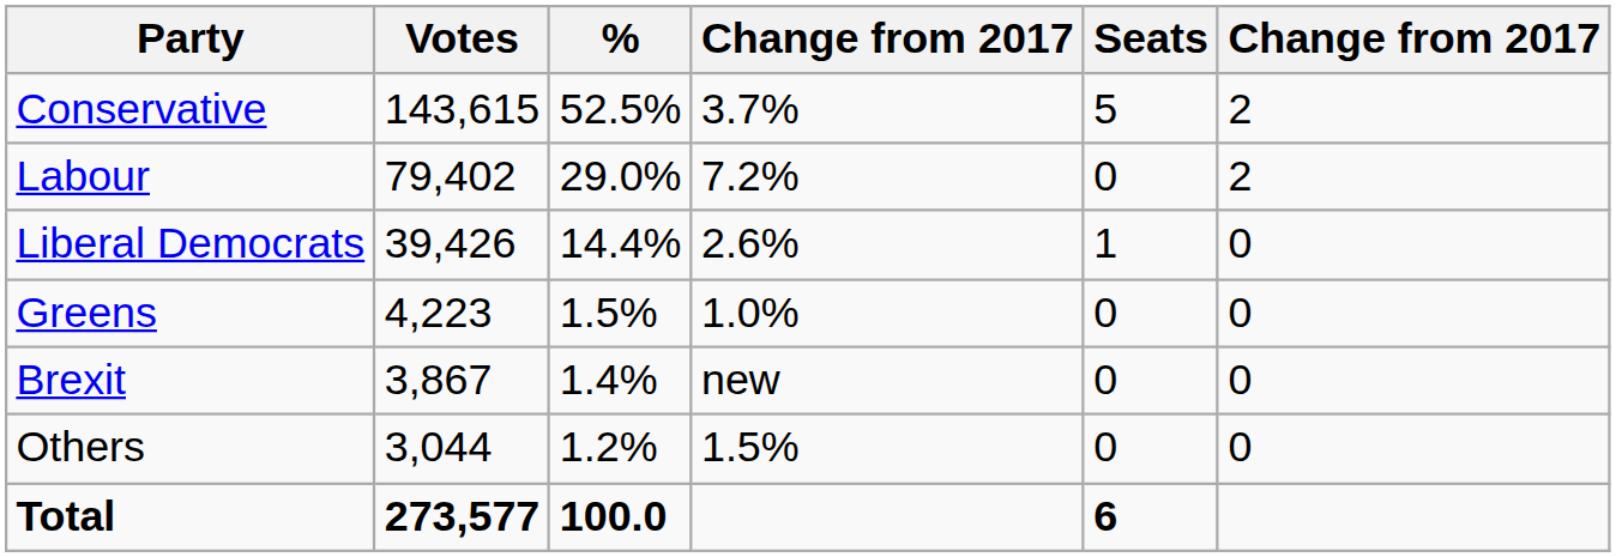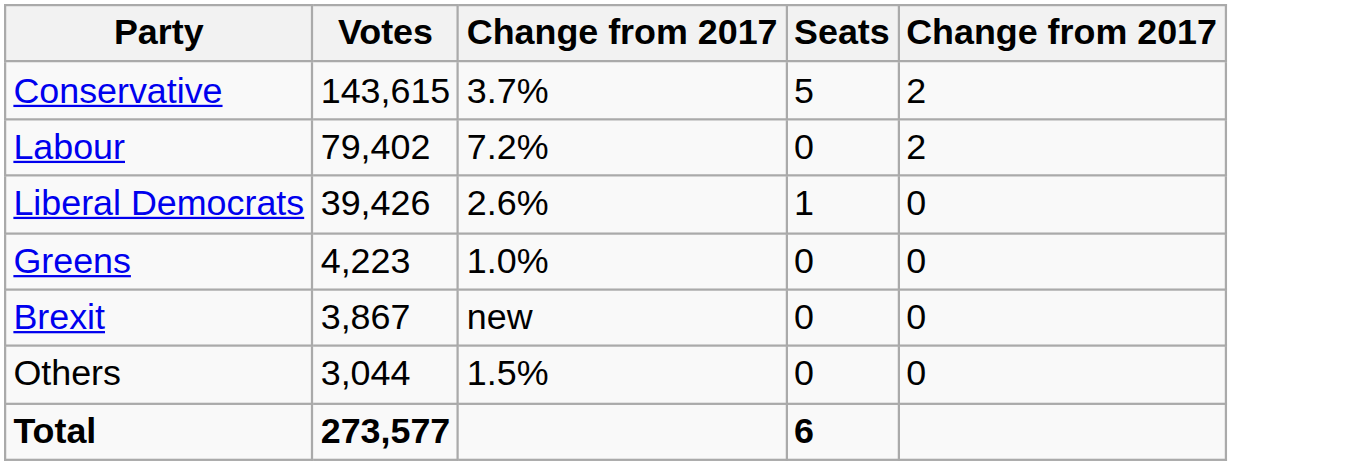- column: % | 52.5% | 29.0% | 14.4% | 1.5% | 1.4% | 1.2% | 100.0
